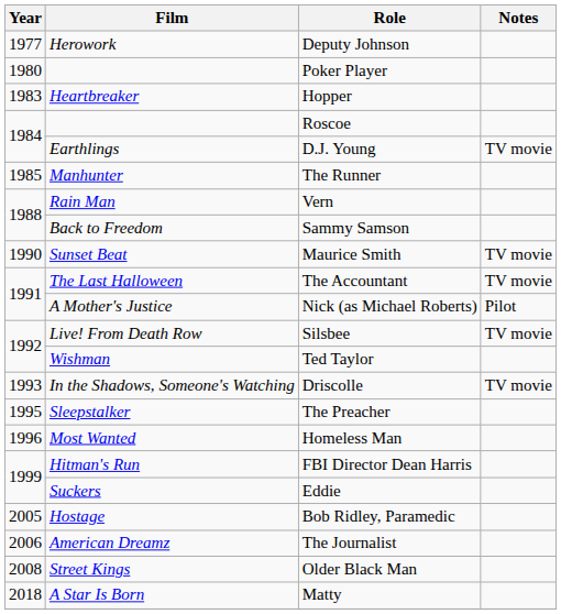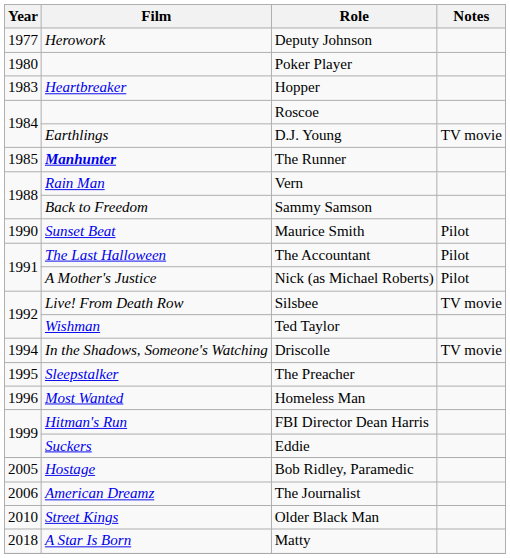The Runner | Film: normal -> bold
Maurice Smith | Notes: TV movie -> Pilot
The Accountant | Notes: TV movie -> Pilot
Driscolle | Year: 1993 -> 1994
Older Black Man | Year: 2008 -> 2010
